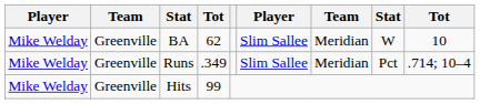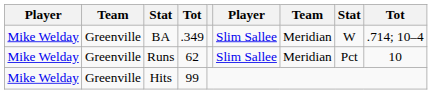BA | column 4: 62 -> .349
BA | column 9: 10 -> .714; 10–4
Runs | column 4: .349 -> 62
Runs | column 9: .714; 10–4 -> 10
